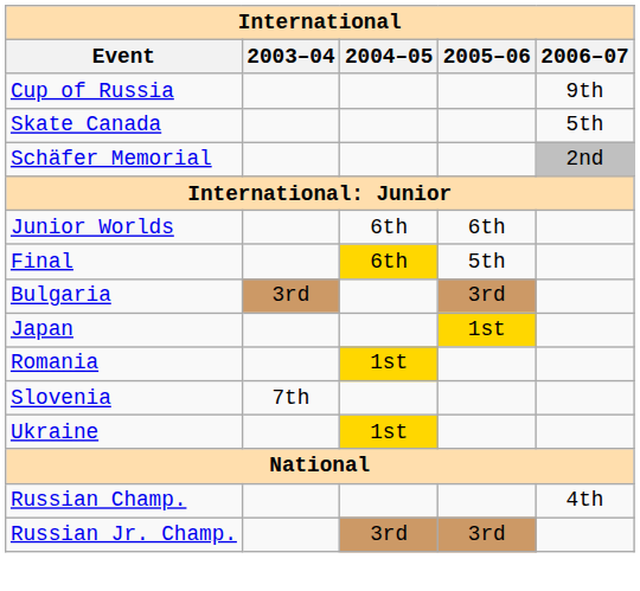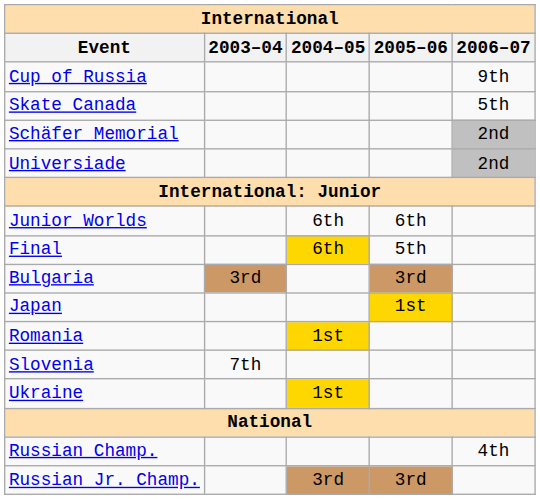+ row: Universiade | 2nd
